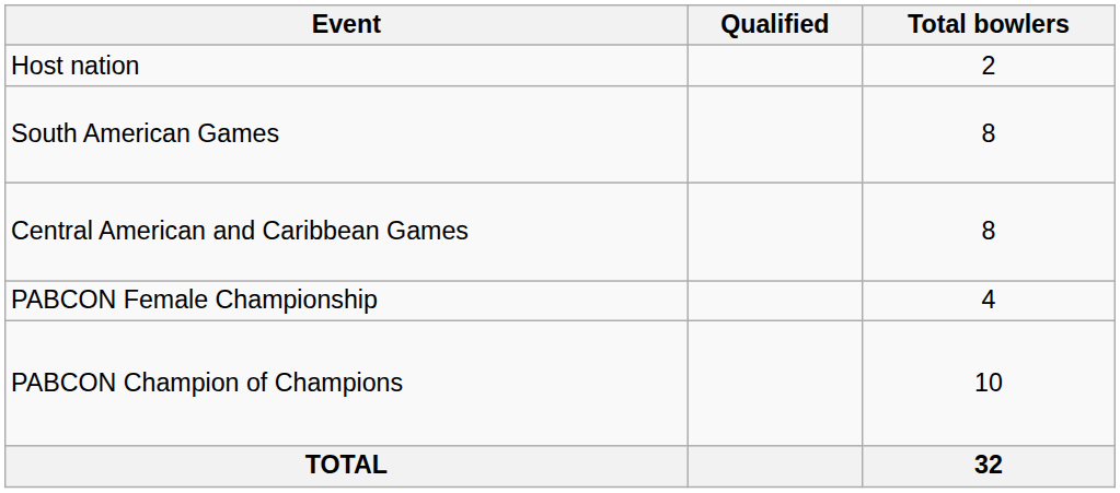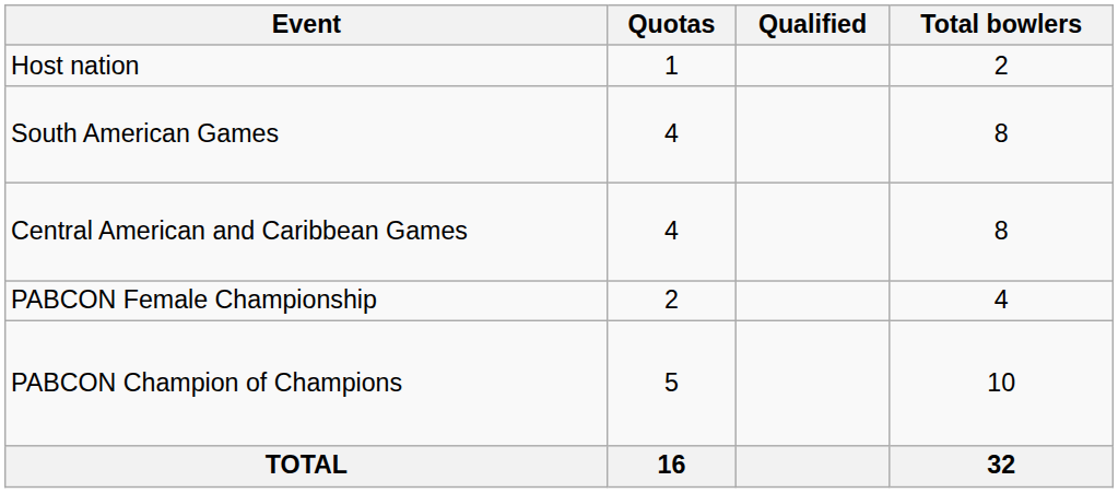+ column: Quotas | 1 | 4 | 4 | 2 | 5 | 16
